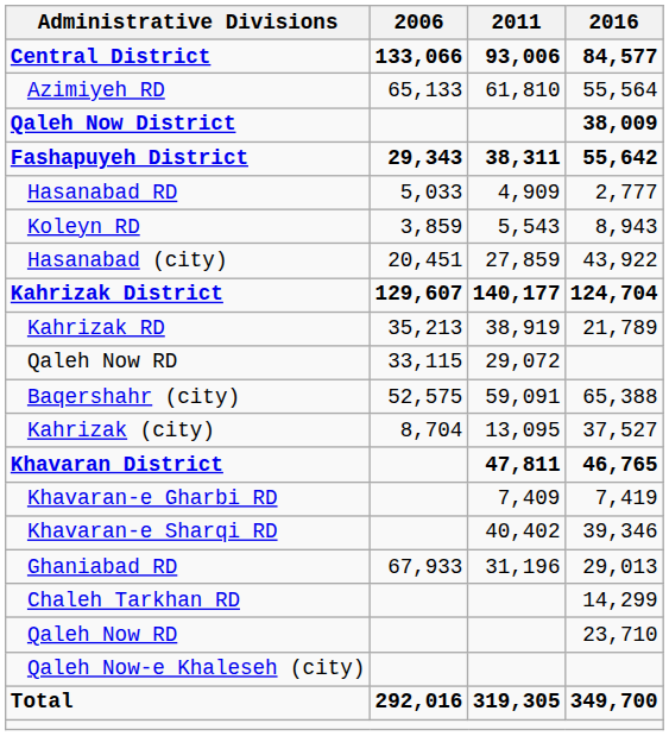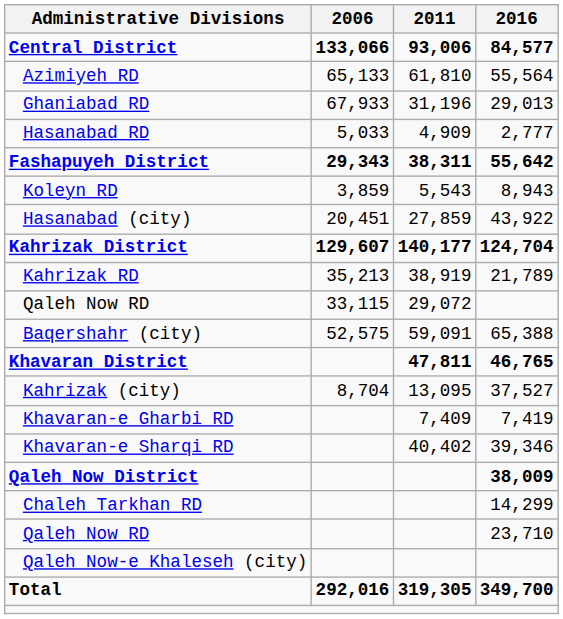rows swapped: Ghaniabad RD <-> Qaleh Now District
rows swapped: Fashapuyeh District <-> Hasanabad RD
rows swapped: Kahrizak (city) <-> Khavaran District
